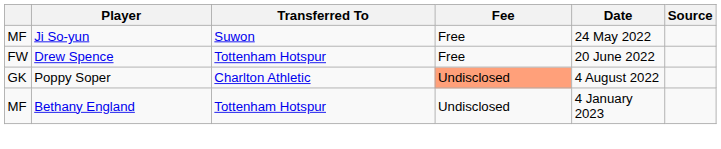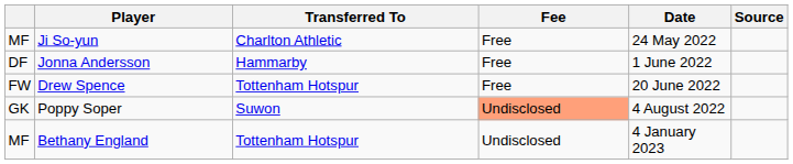Ji So-yun | Transferred To: Suwon -> Charlton Athletic
+ row: DF | Jonna Andersson | Hammarby | Free | 1 June 2022
Poppy Soper | Transferred To: Charlton Athletic -> Suwon
